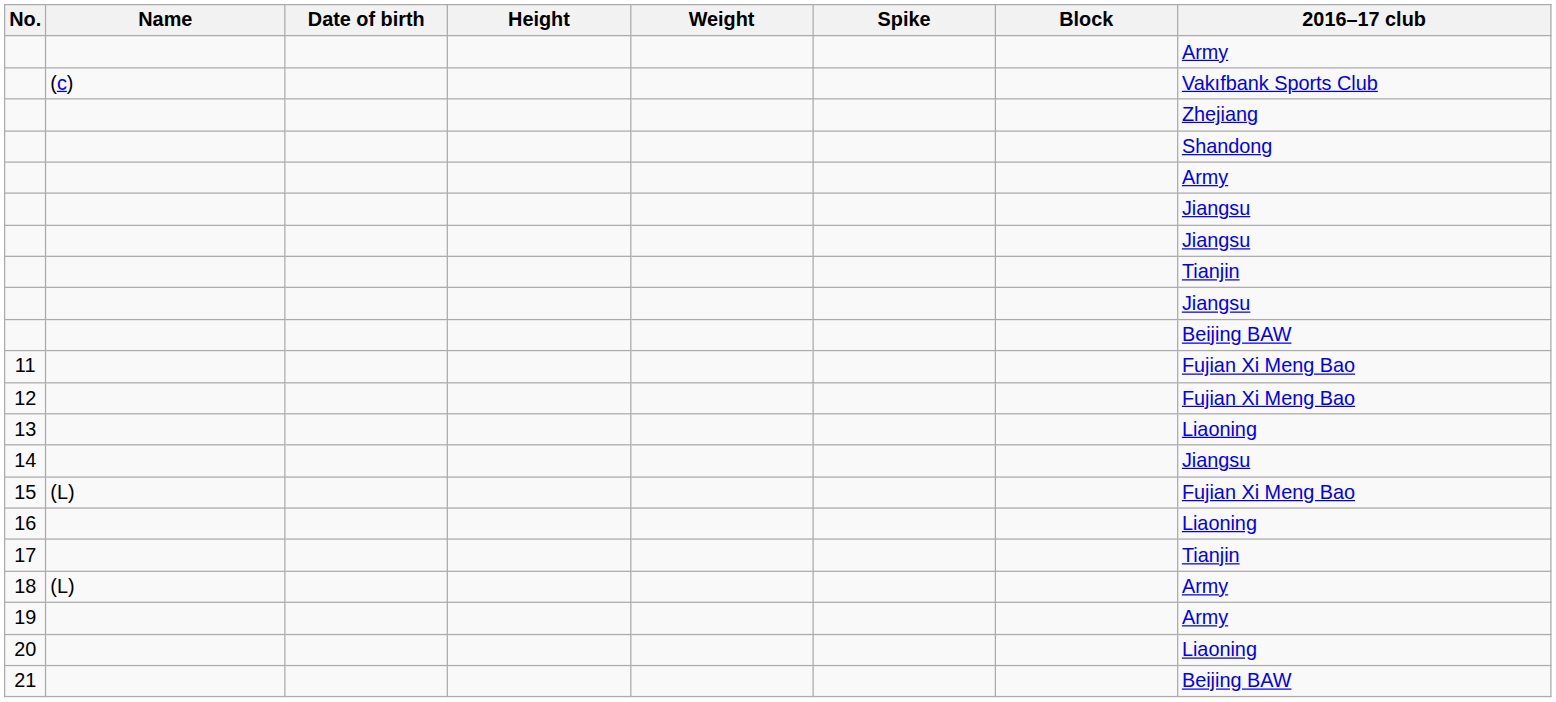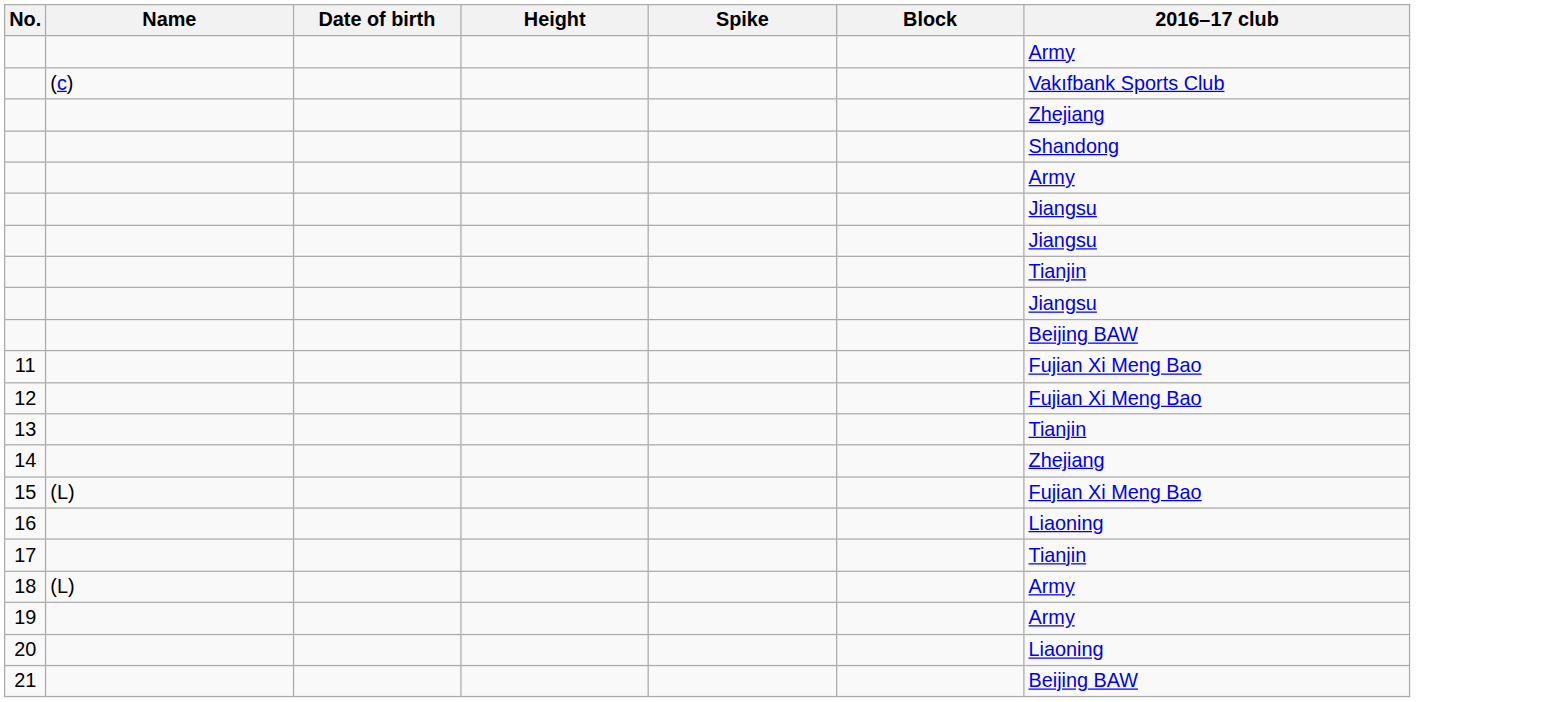- column: Weight
13 | 2016–17 club: Liaoning -> Tianjin
14 | 2016–17 club: Jiangsu -> Zhejiang
